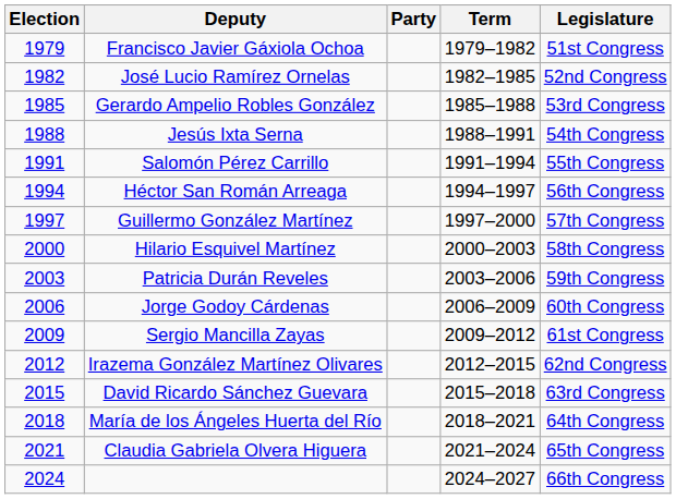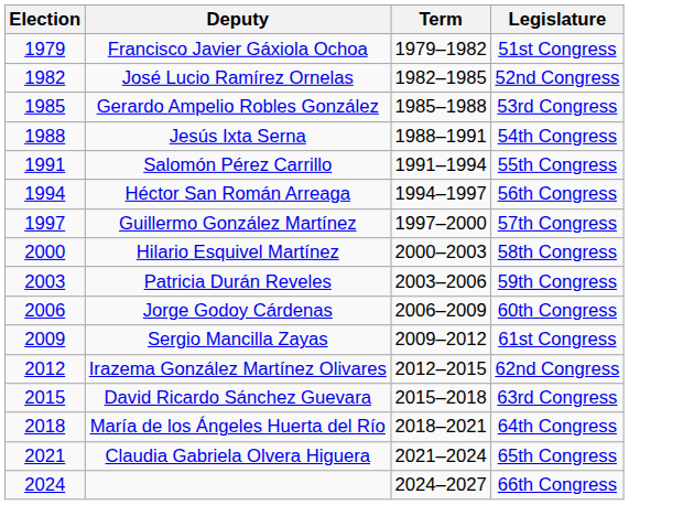- column: Party
